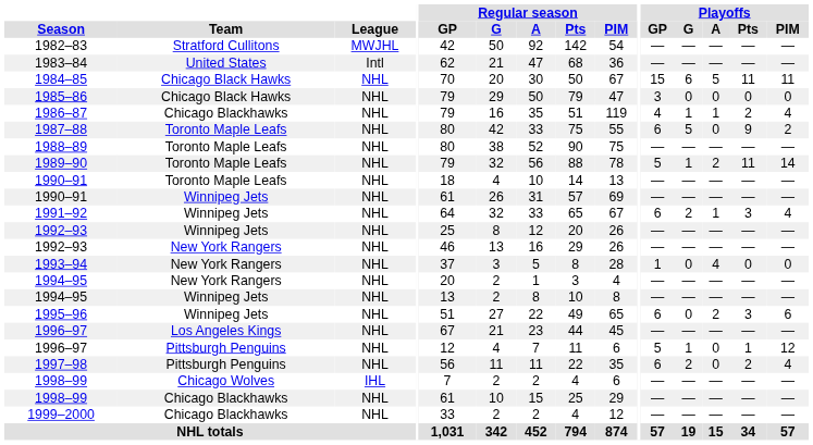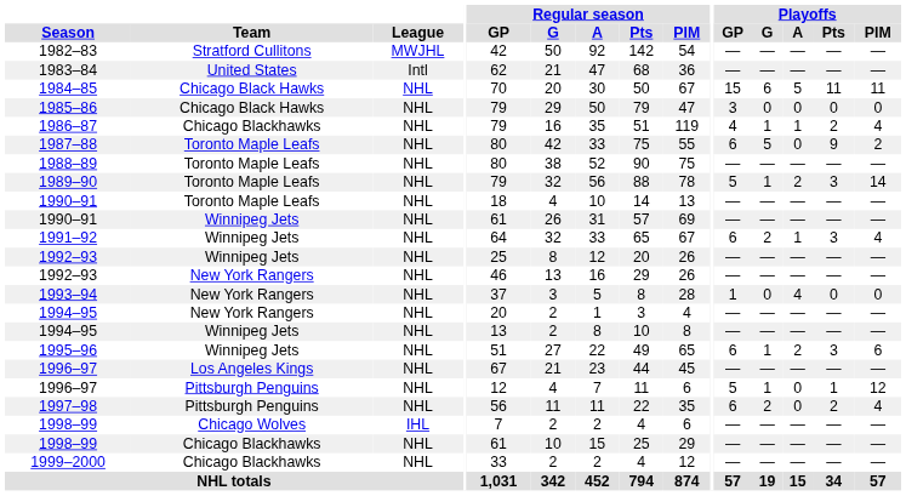1989–90 | Playoffs / Pts: 11 -> 3
1995–96 | Playoffs / G: 0 -> 1
